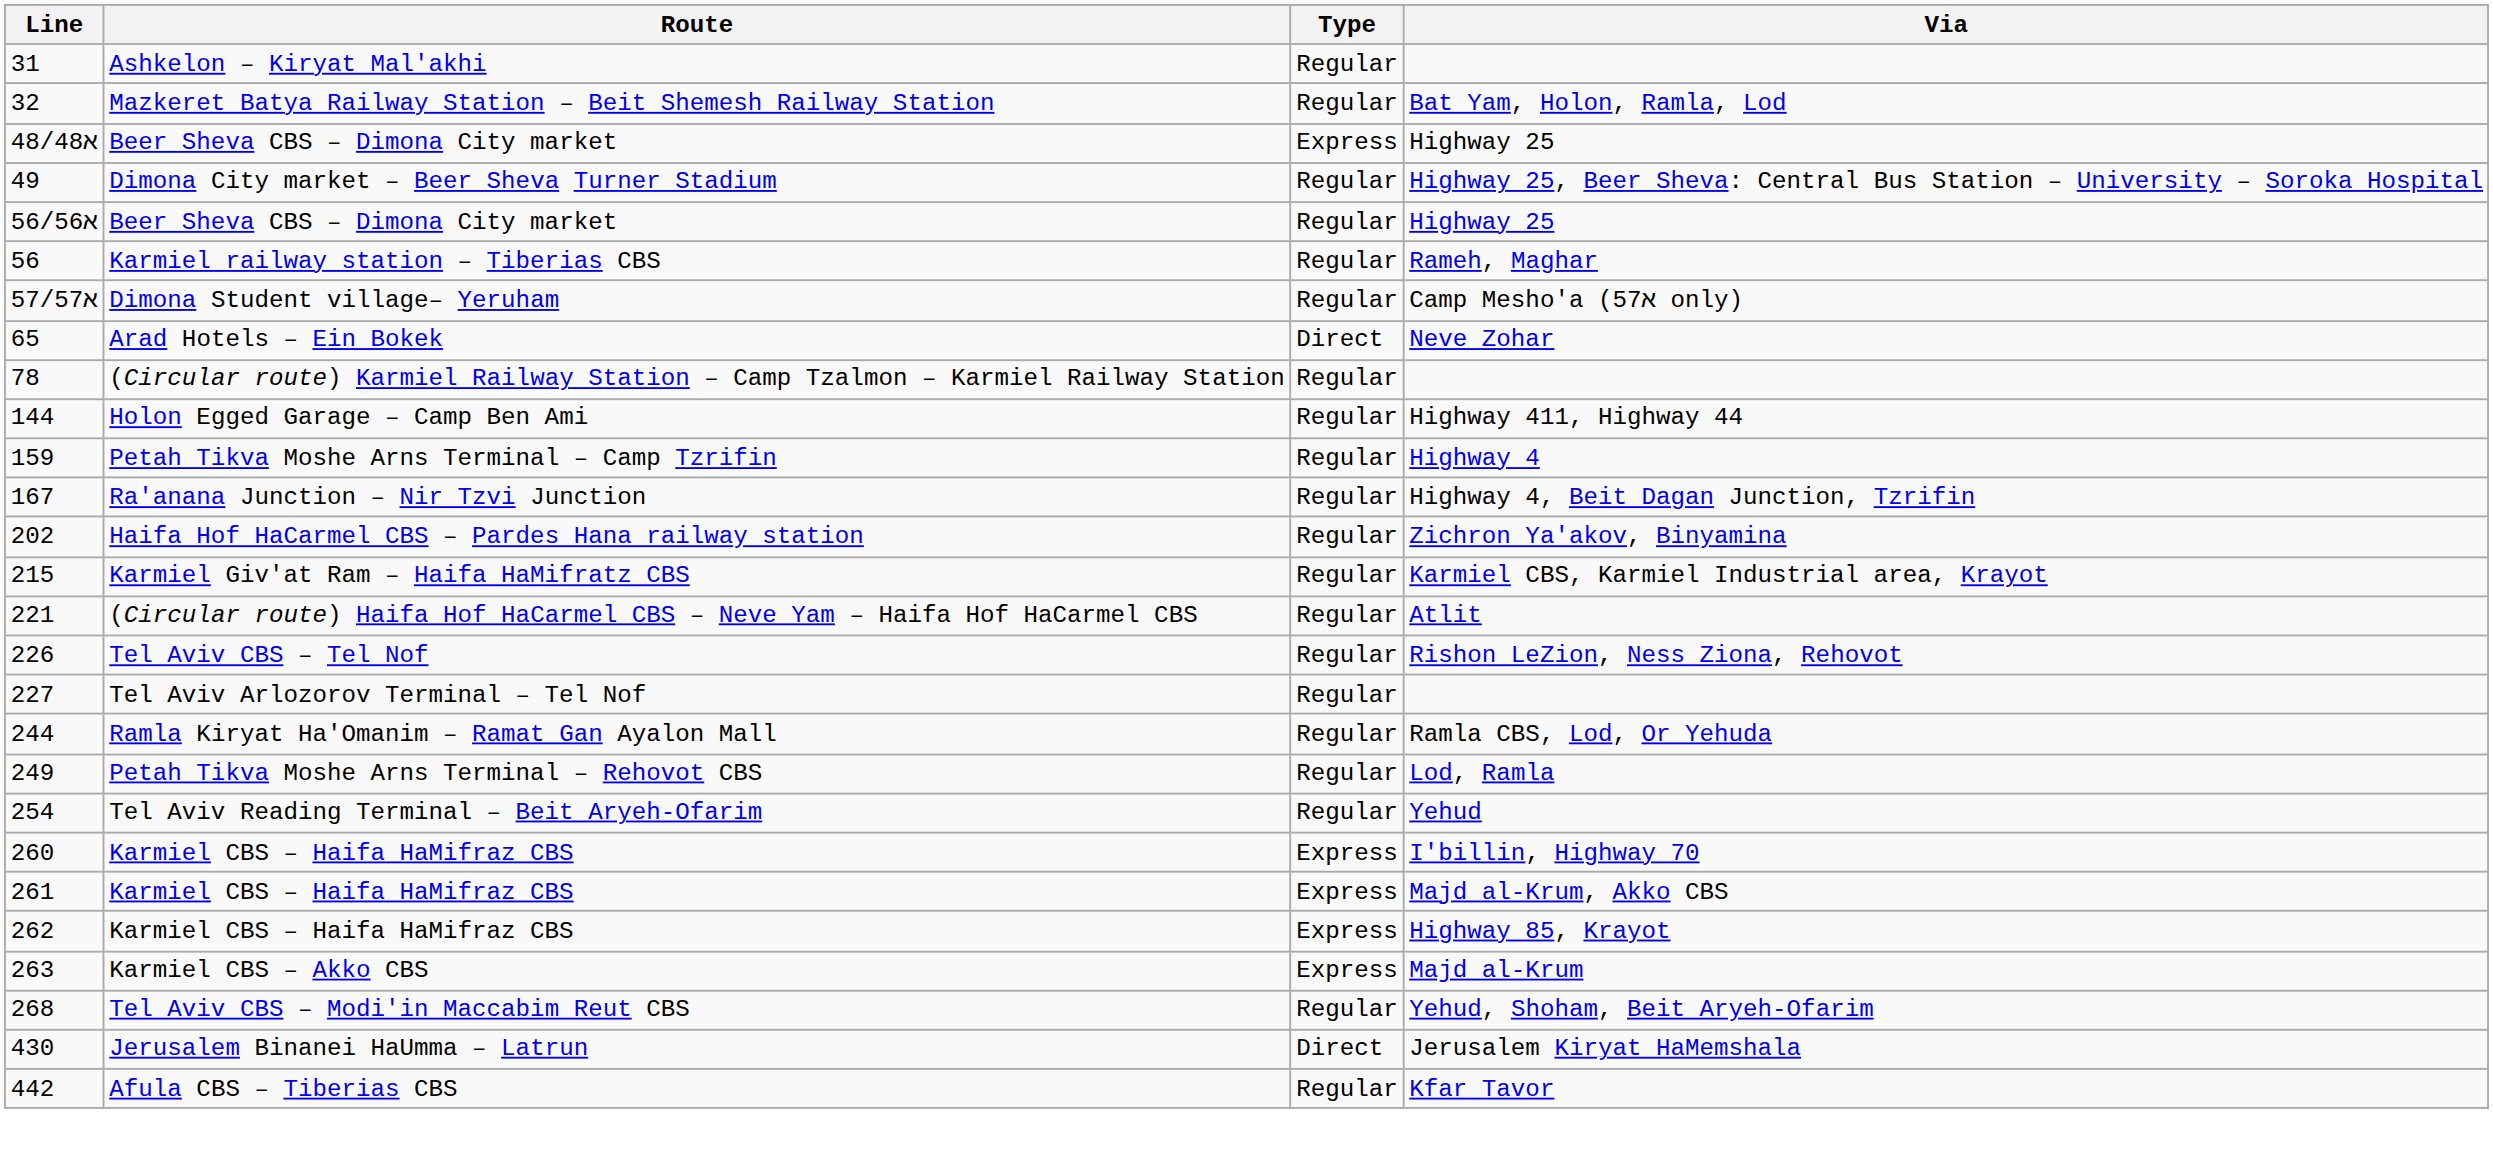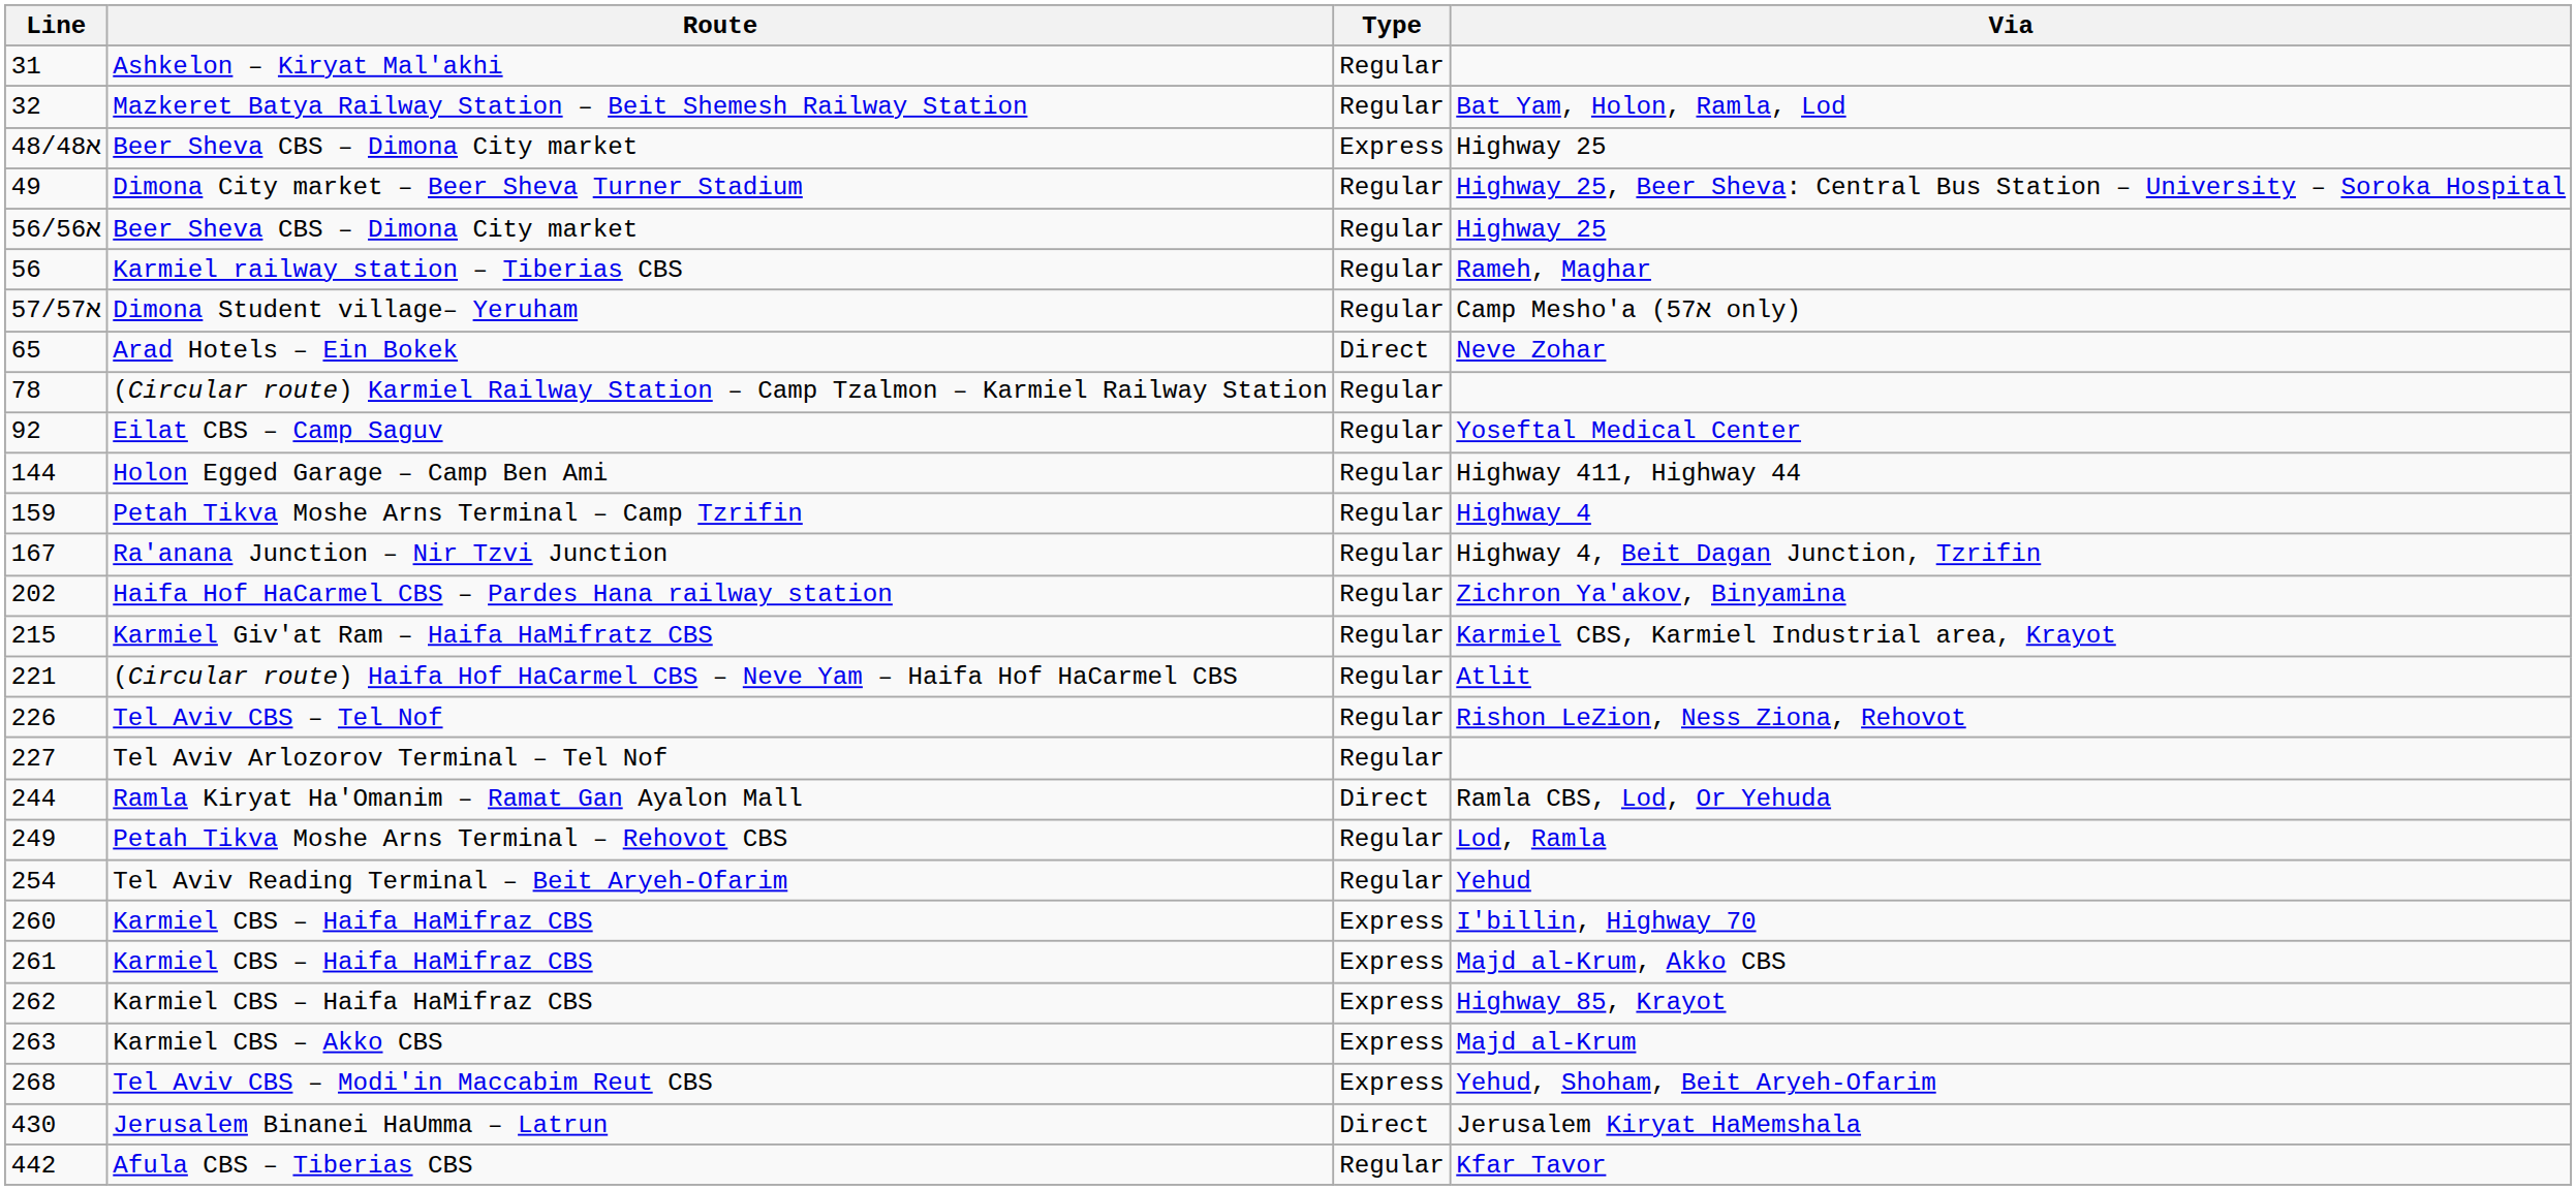+ row: 92 | Eilat CBS – Camp Saguv | Regular | Yoseftal Medical Center
244 | Type: Regular -> Direct
268 | Type: Regular -> Express
